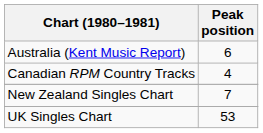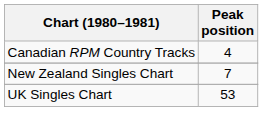- row: Australia (Kent Music Report) | 6
